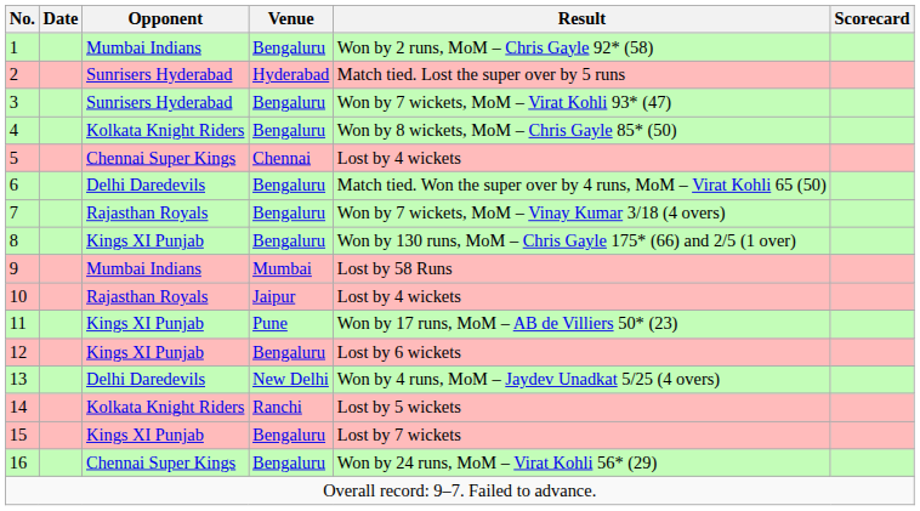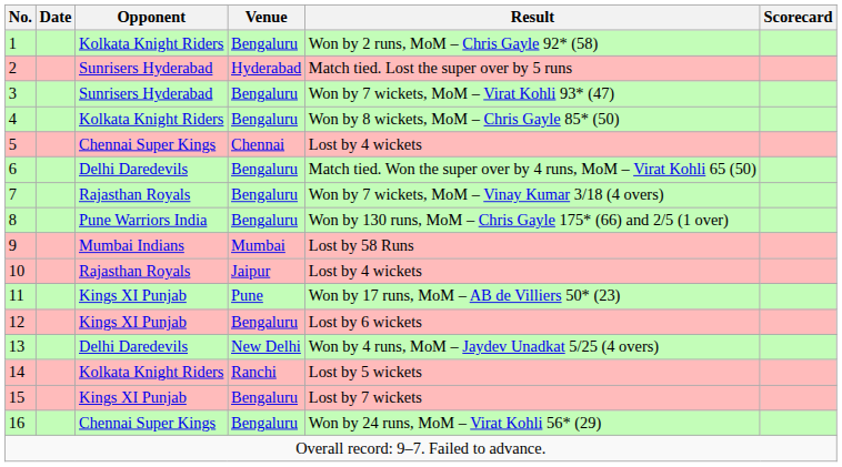1 | Opponent: Mumbai Indians -> Kolkata Knight Riders
8 | Opponent: Kings XI Punjab -> Pune Warriors India
